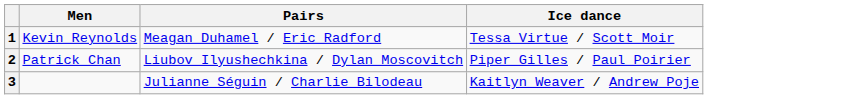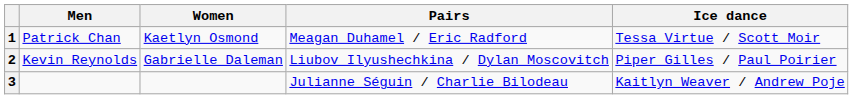+ column: Women | Kaetlyn Osmond | Gabrielle Daleman
1 | Men: Kevin Reynolds -> Patrick Chan
2 | Men: Patrick Chan -> Kevin Reynolds
